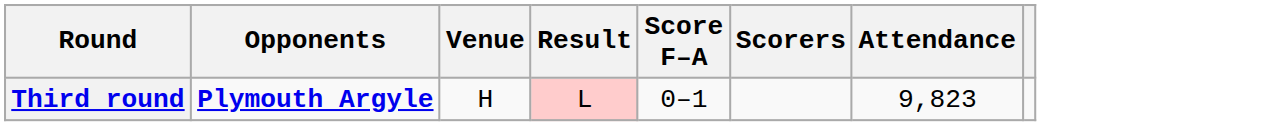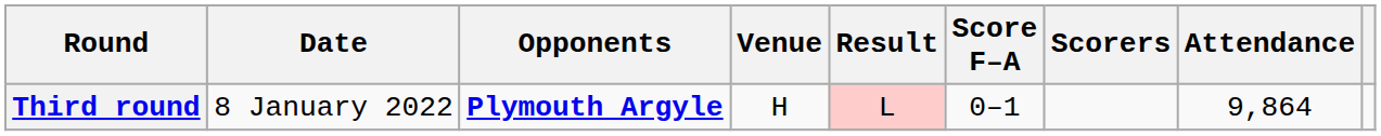+ column: Date | 8 January 2022
Third round | Attendance: 9,823 -> 9,864
